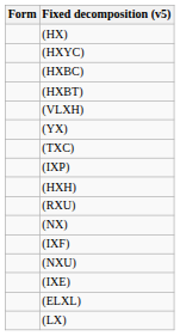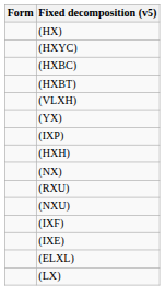- row: (TXC)
rows swapped: (NX) <-> (RXU)
rows swapped: (NXU) <-> (IXF)
